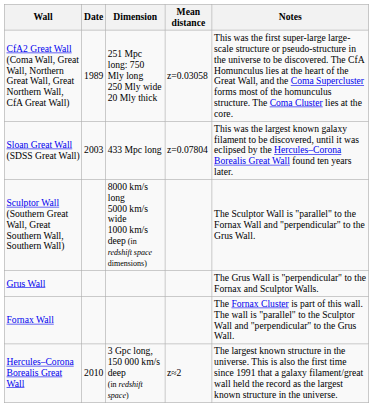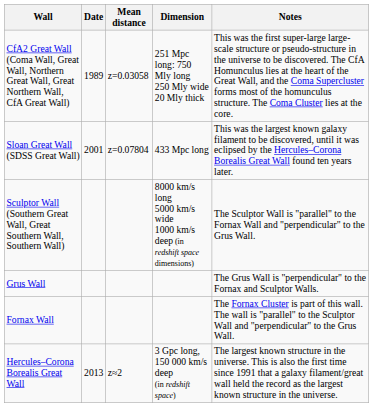columns swapped: Mean distance <-> Dimension
Sloan Great Wall (SDSS Great Wall) | Date: 2003 -> 2001
Hercules–Corona Borealis Great Wall | Date: 2010 -> 2013
